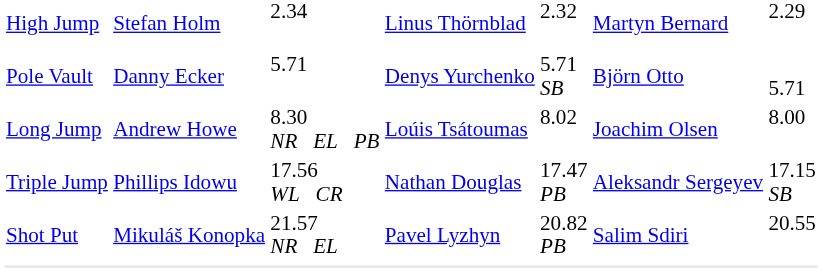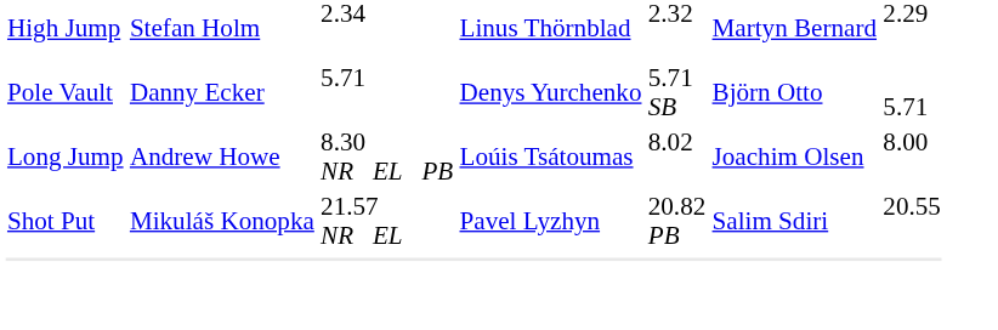- row: Triple Jump | Phillips Idowu | 17.56 WL CR | Nathan Douglas | 17.47 PB | Aleksandr Sergeyev | 17.15 SB
